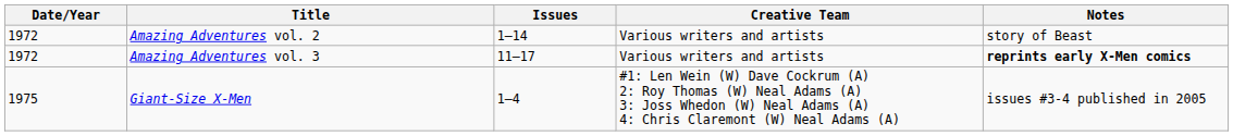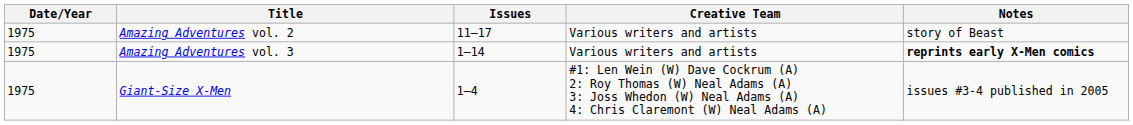Amazing Adventures vol. 2 | Date/Year: 1972 -> 1975
Amazing Adventures vol. 2 | Issues: 1–14 -> 11–17
Amazing Adventures vol. 3 | Date/Year: 1972 -> 1975
Amazing Adventures vol. 3 | Issues: 11–17 -> 1–14
